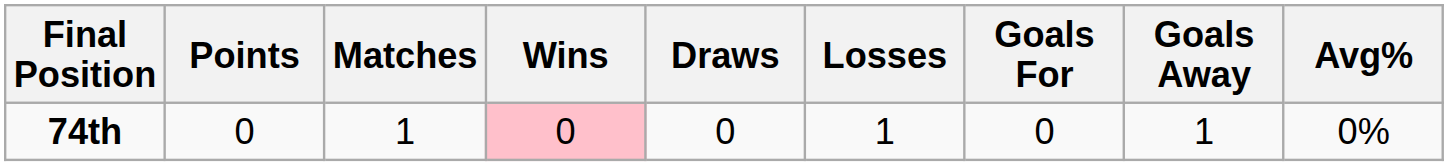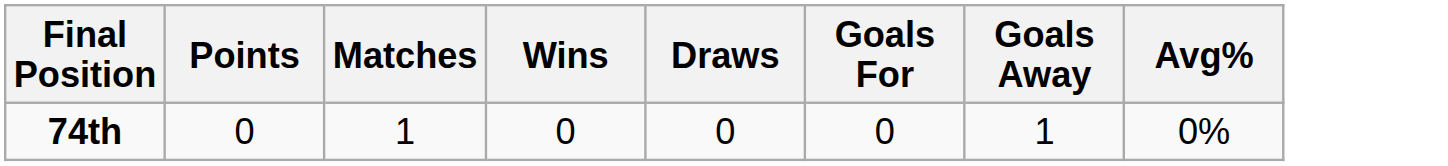- column: Losses | 1
74th | Wins: pink background -> no background
